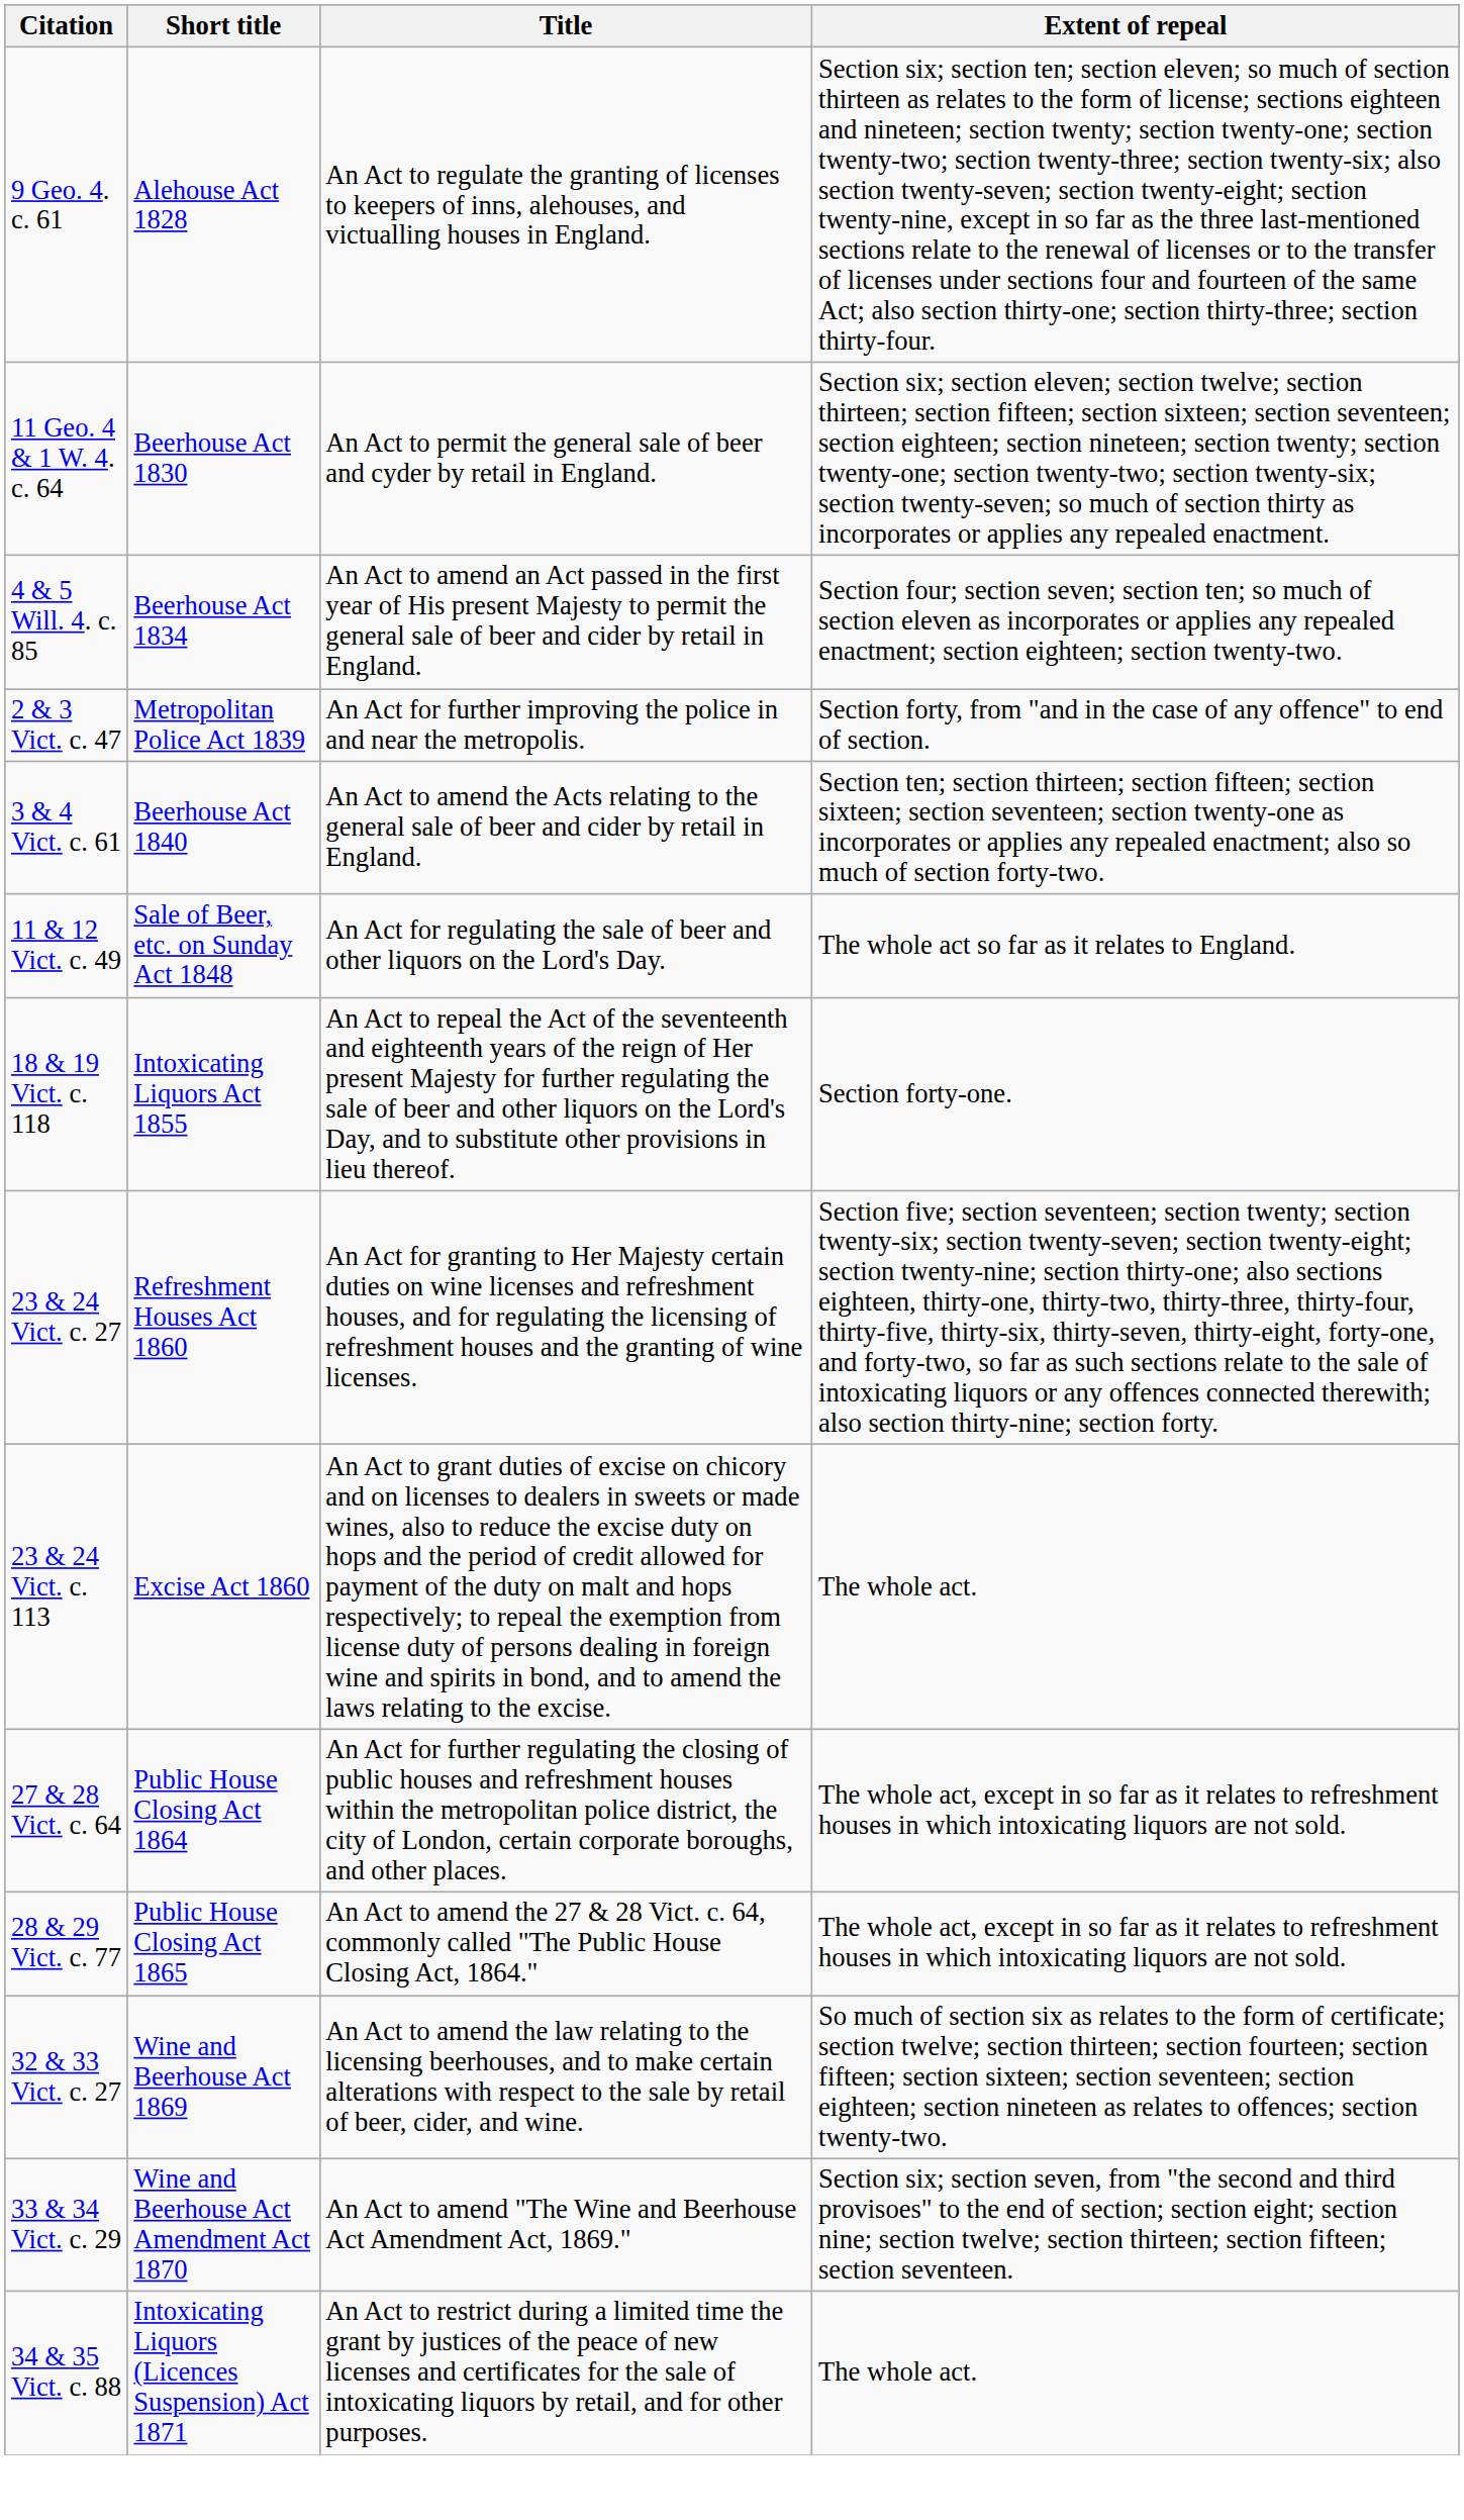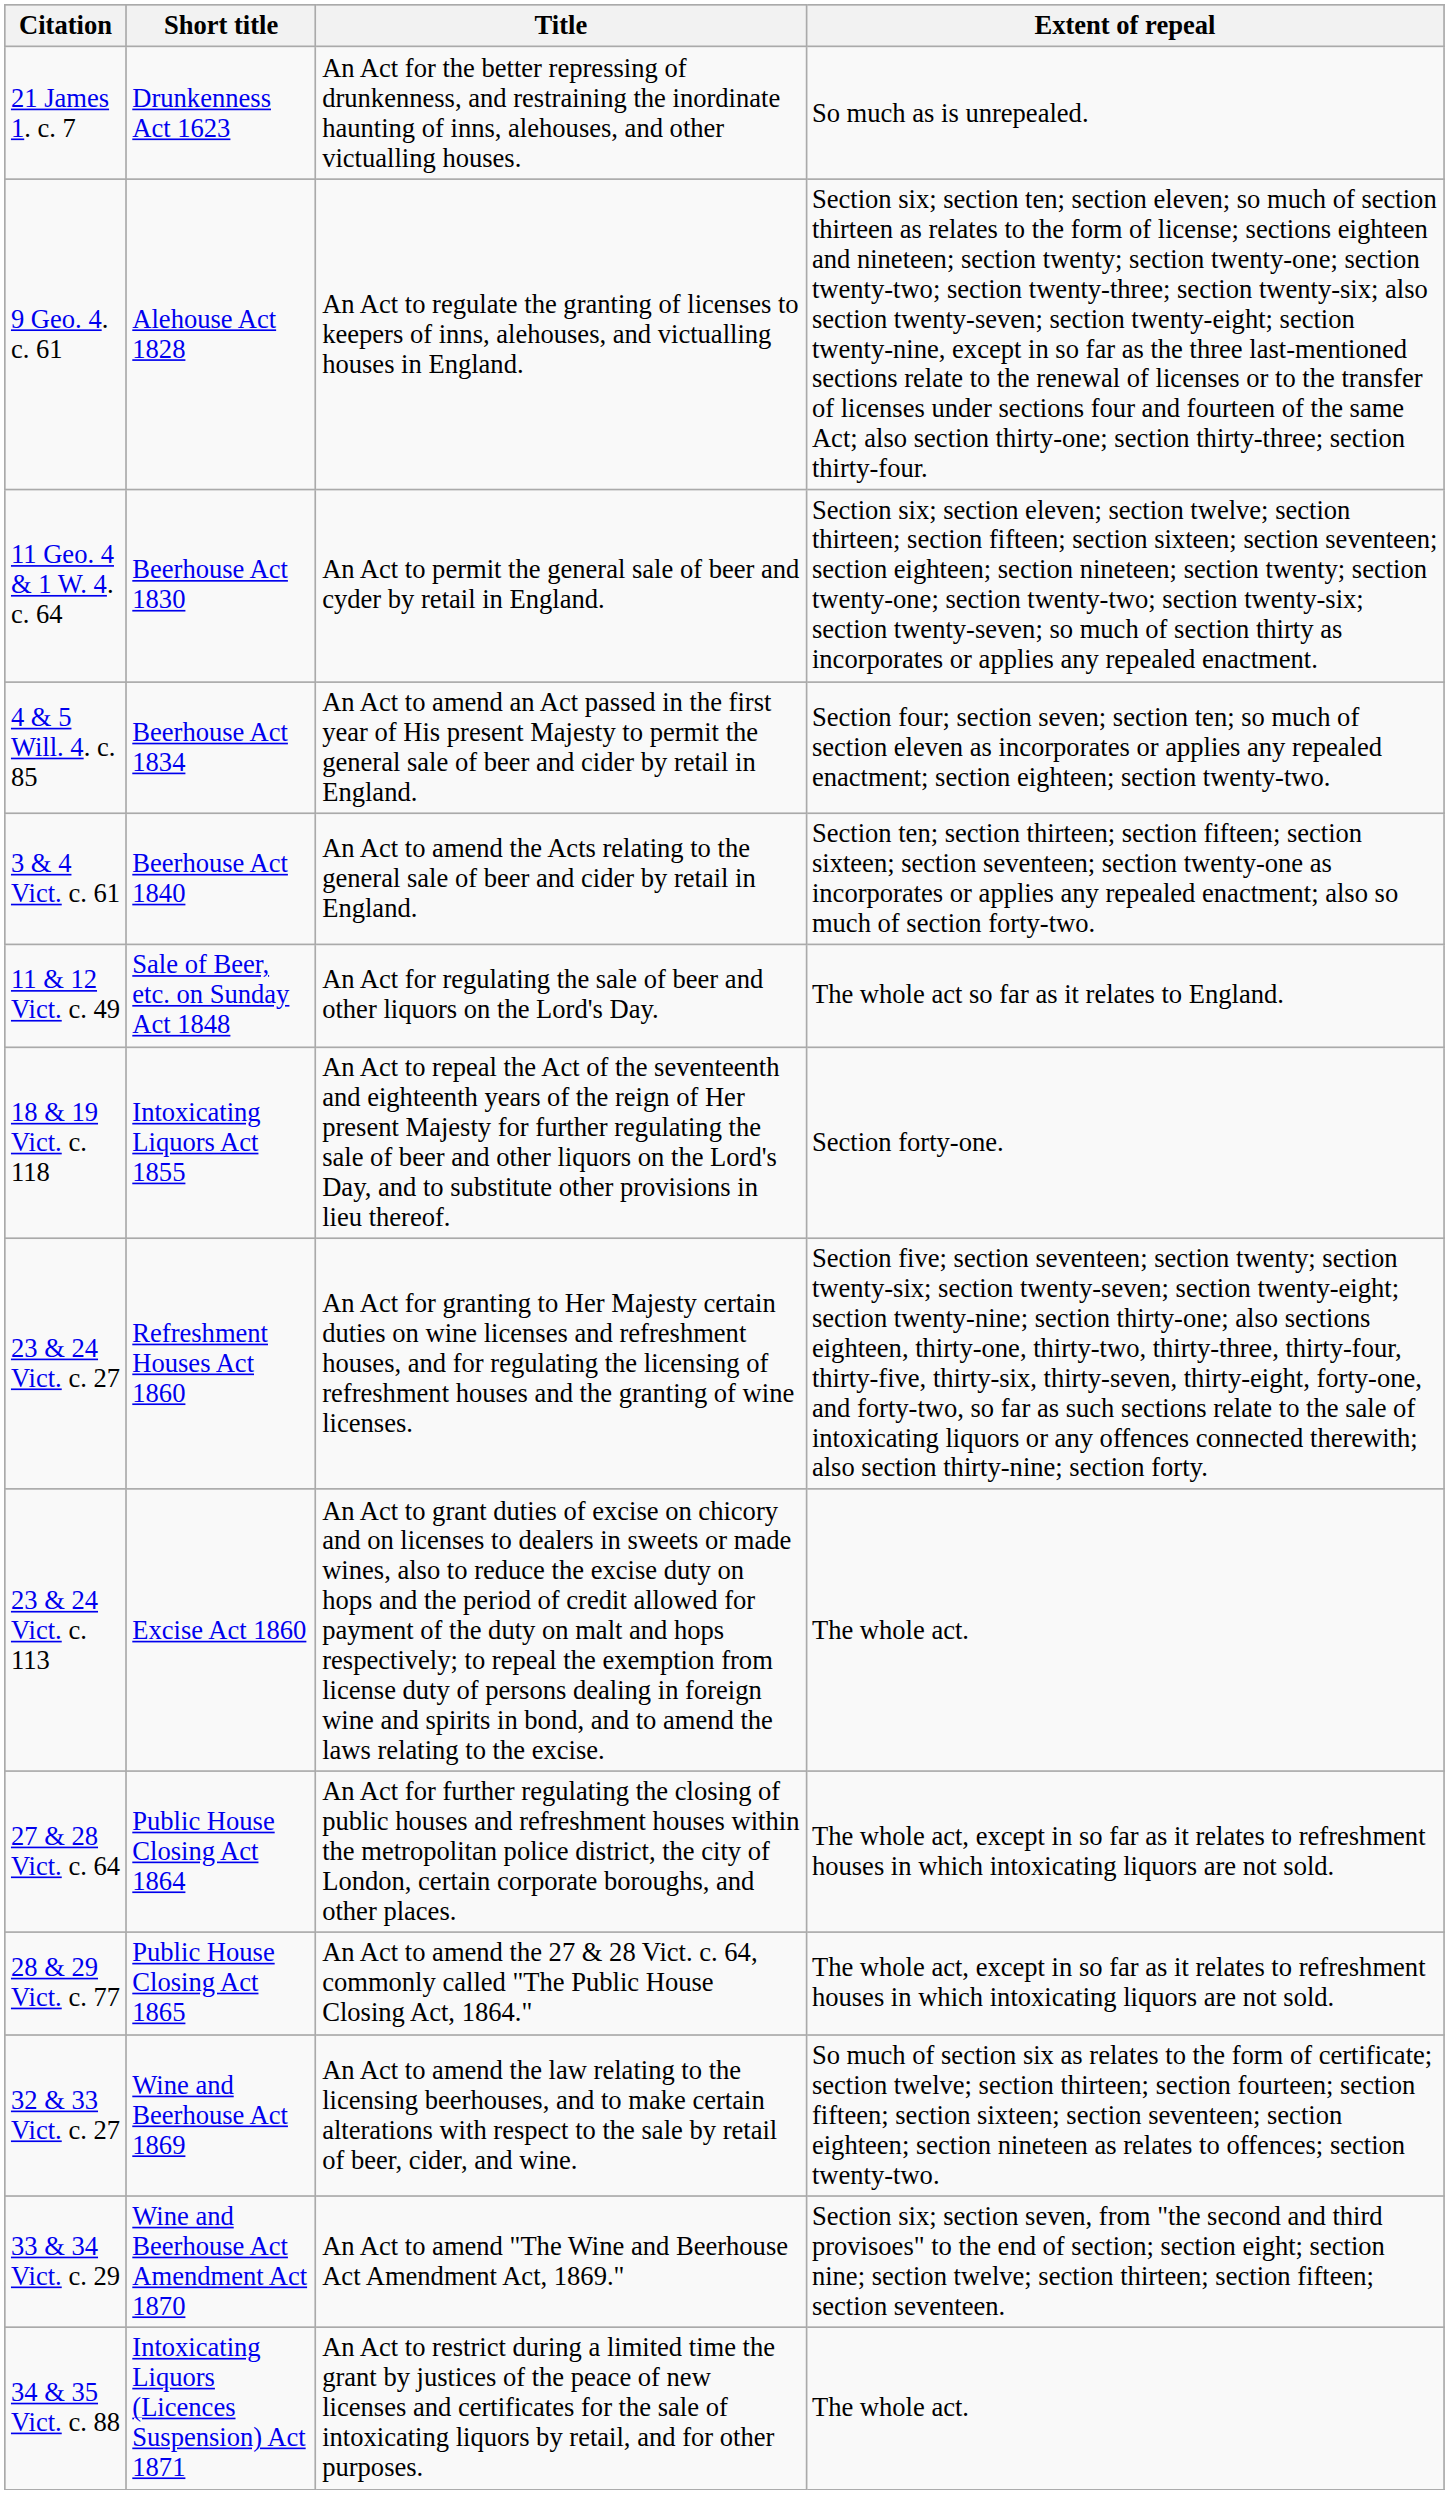+ row: 21 James 1. c. 7 | Drunkenness Act 1623 | An Act for the better repressing of drunkenness, and restraining the inordinate haunting of inns, alehouses, and other victualling houses. | So much as is unrepealed.
- row: 2 & 3 Vict. c. 47 | Metropolitan Police Act 1839 | An Act for further improving the police in and near the metropolis. | Section forty, from "and in the case of any offence" to end of section.
